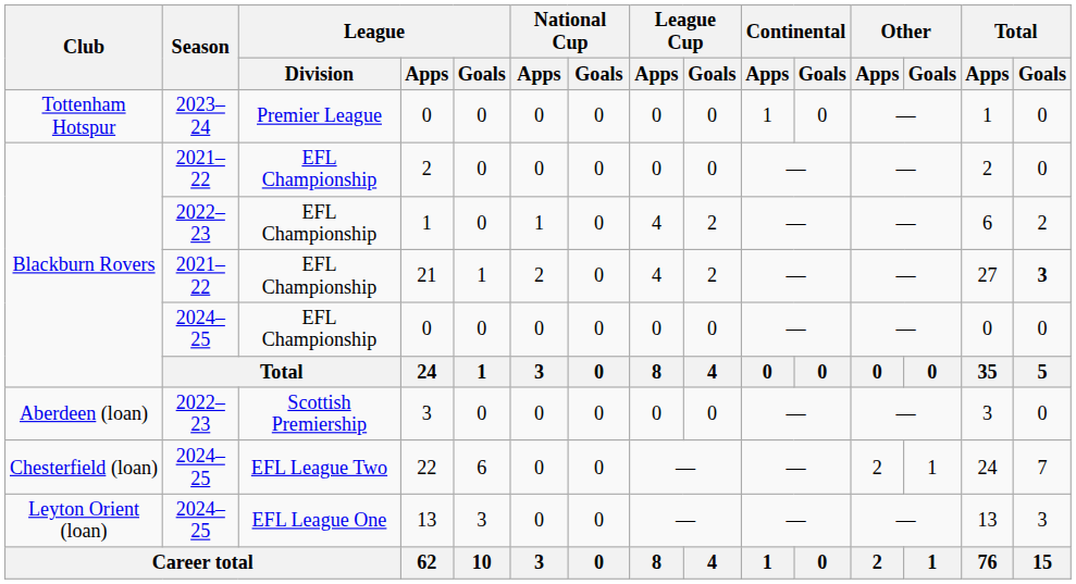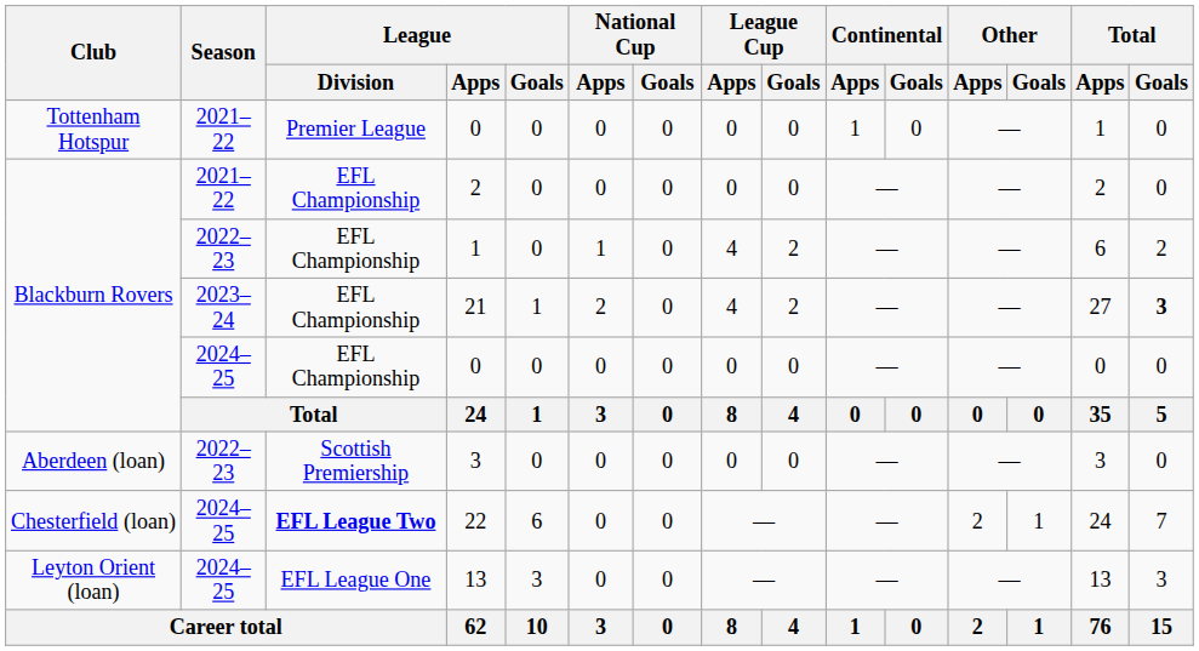Tottenham Hotspur / 0 | Season: 2023–24 -> 2021–22
21 | Season: 2021–22 -> 2023–24
22 | League / Division: normal -> bold
